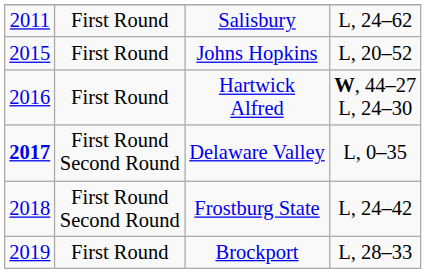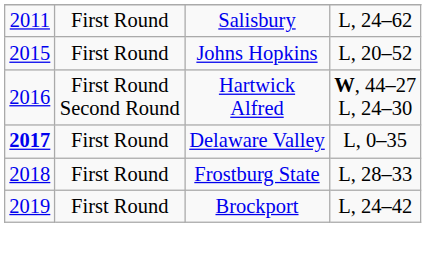Hartwick Alfred | column 2: First Round -> First Round Second Round
Delaware Valley | column 2: First Round Second Round -> First Round
Frostburg State | column 2: First Round Second Round -> First Round
Frostburg State | column 4: L, 24–42 -> L, 28–33
Brockport | column 4: L, 28–33 -> L, 24–42
